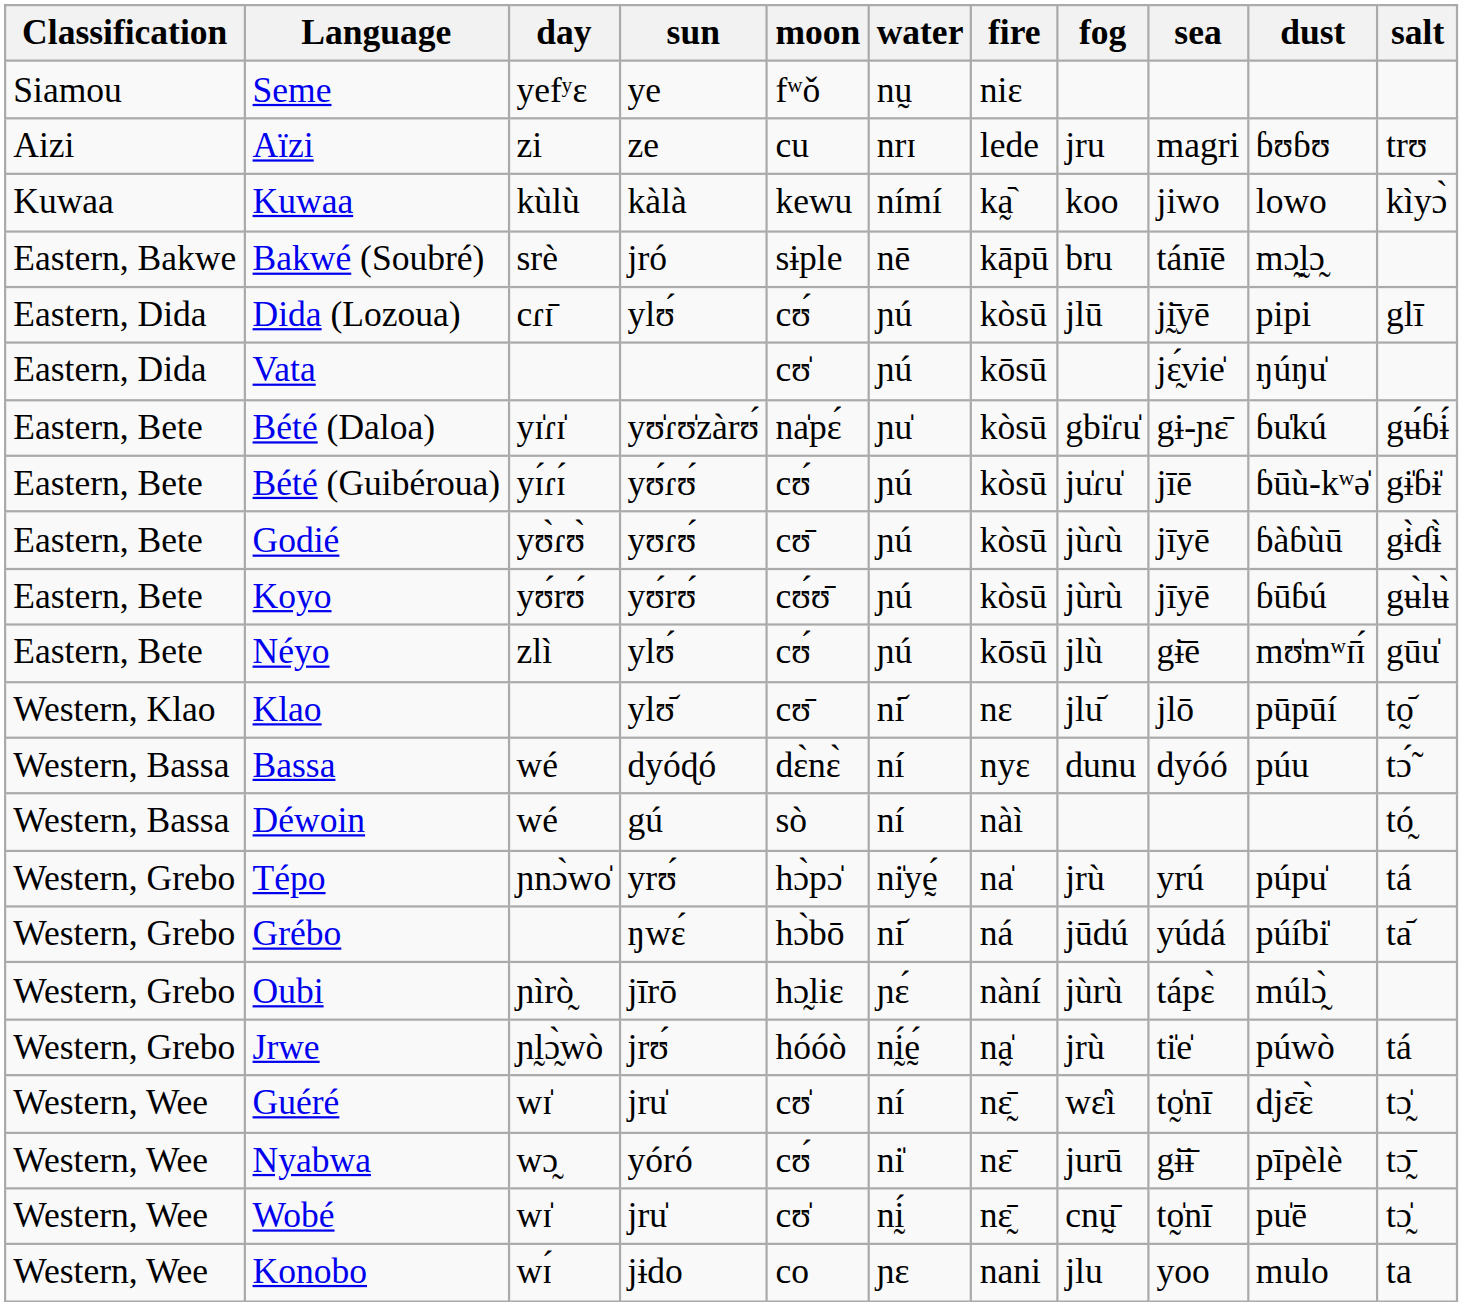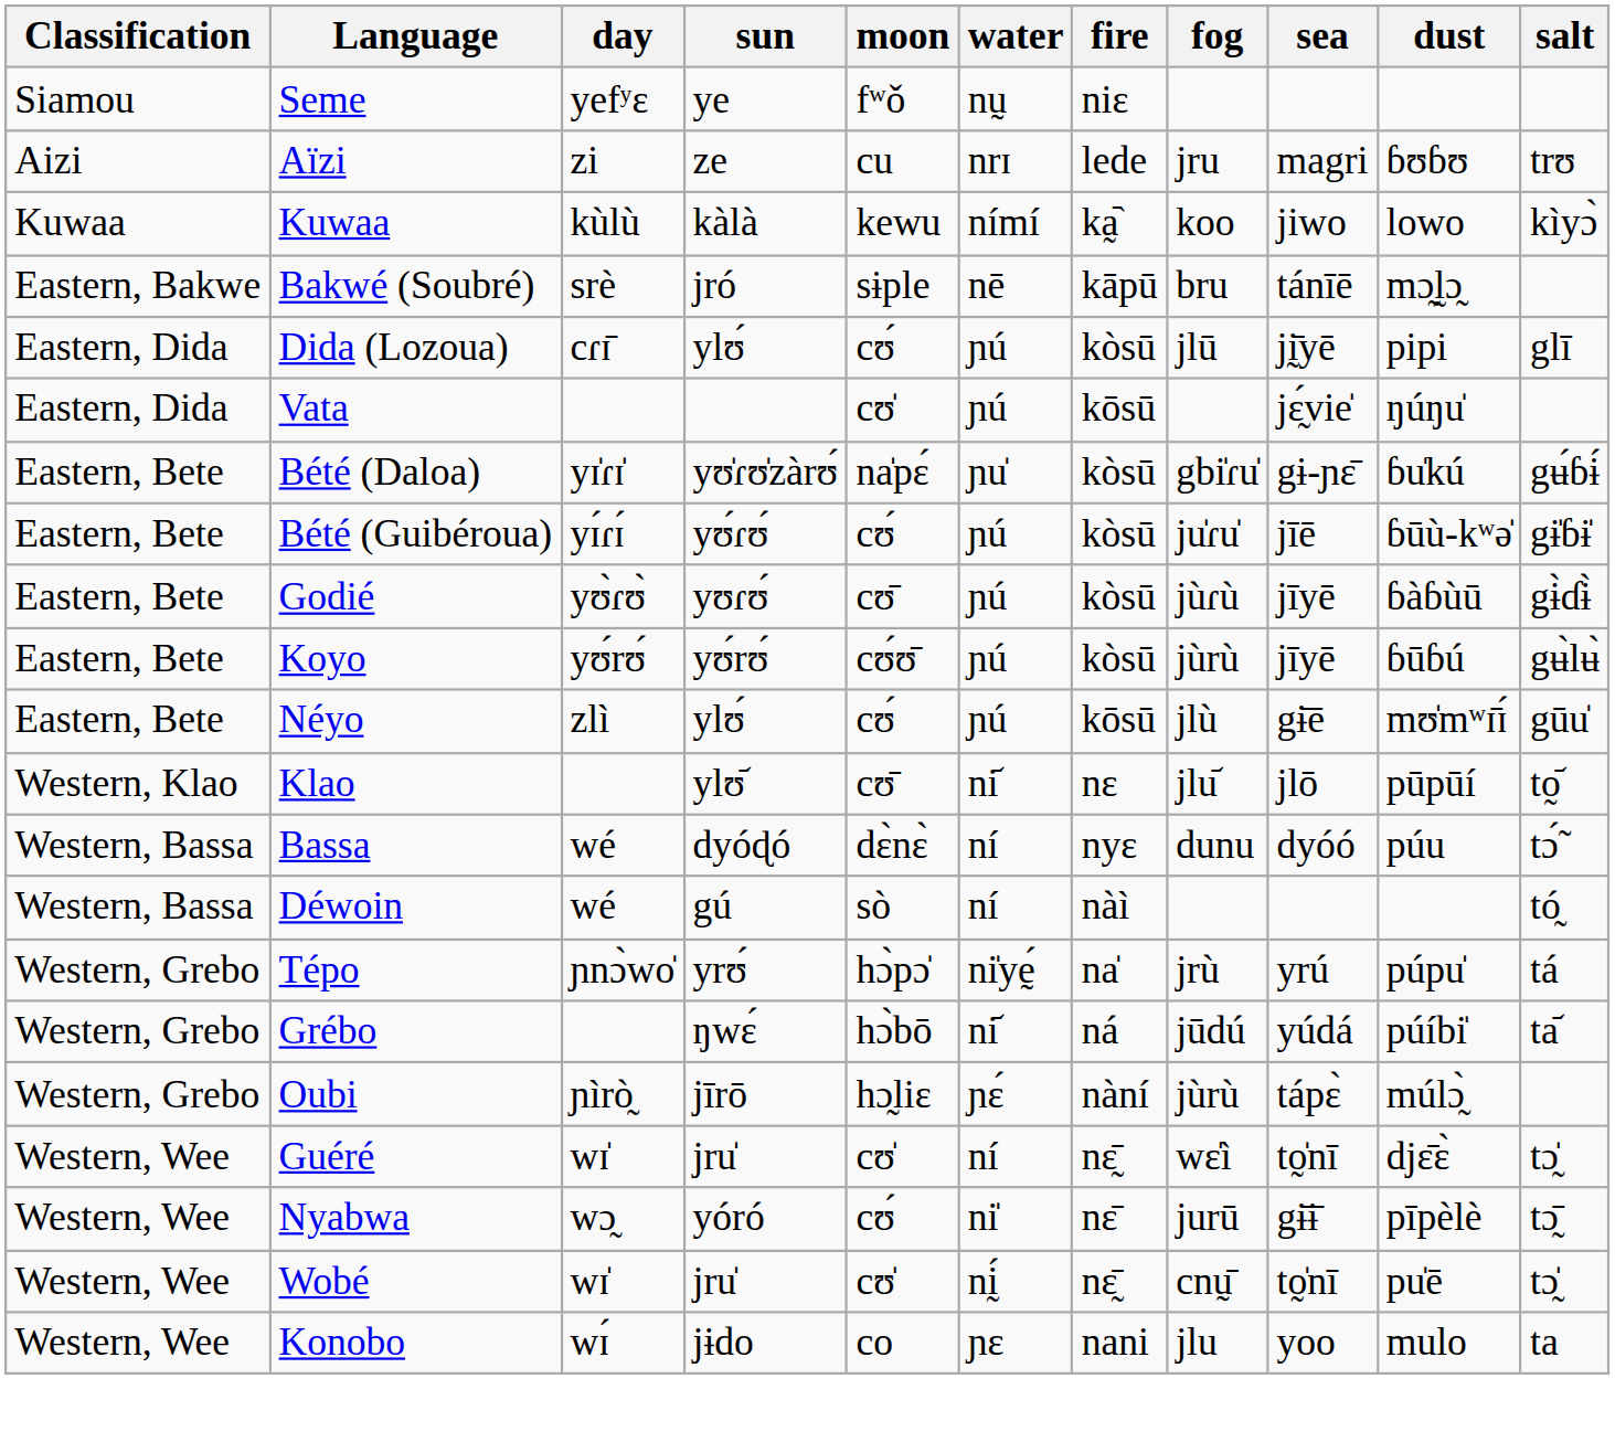- row: Western, Grebo | Jrwe | ɲl̰ɔ̰̀wò | jrʊ́ | hóóò | nḭ́ḛ́ | na̰̍ | jrù | ti̍e̍ | púwò | tá
